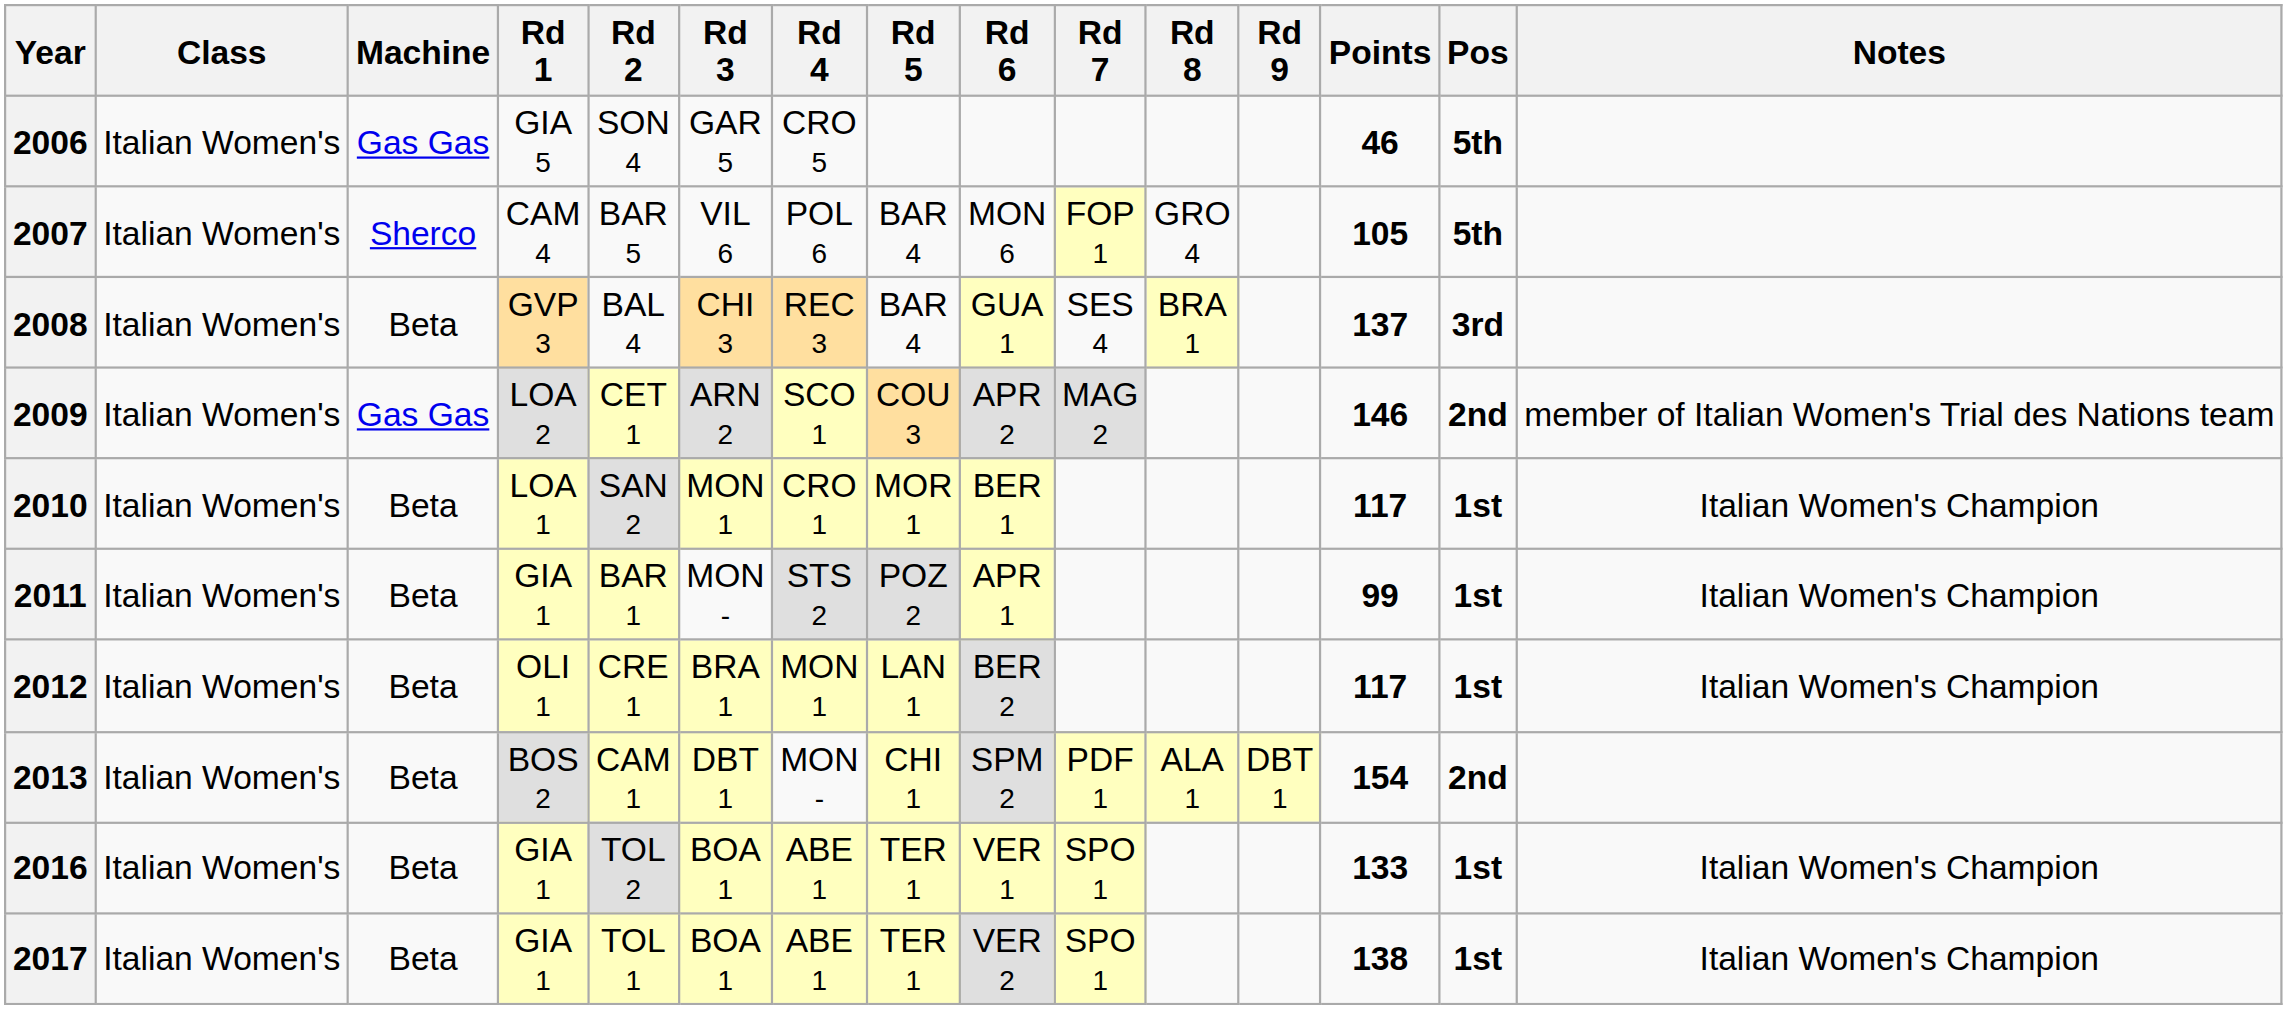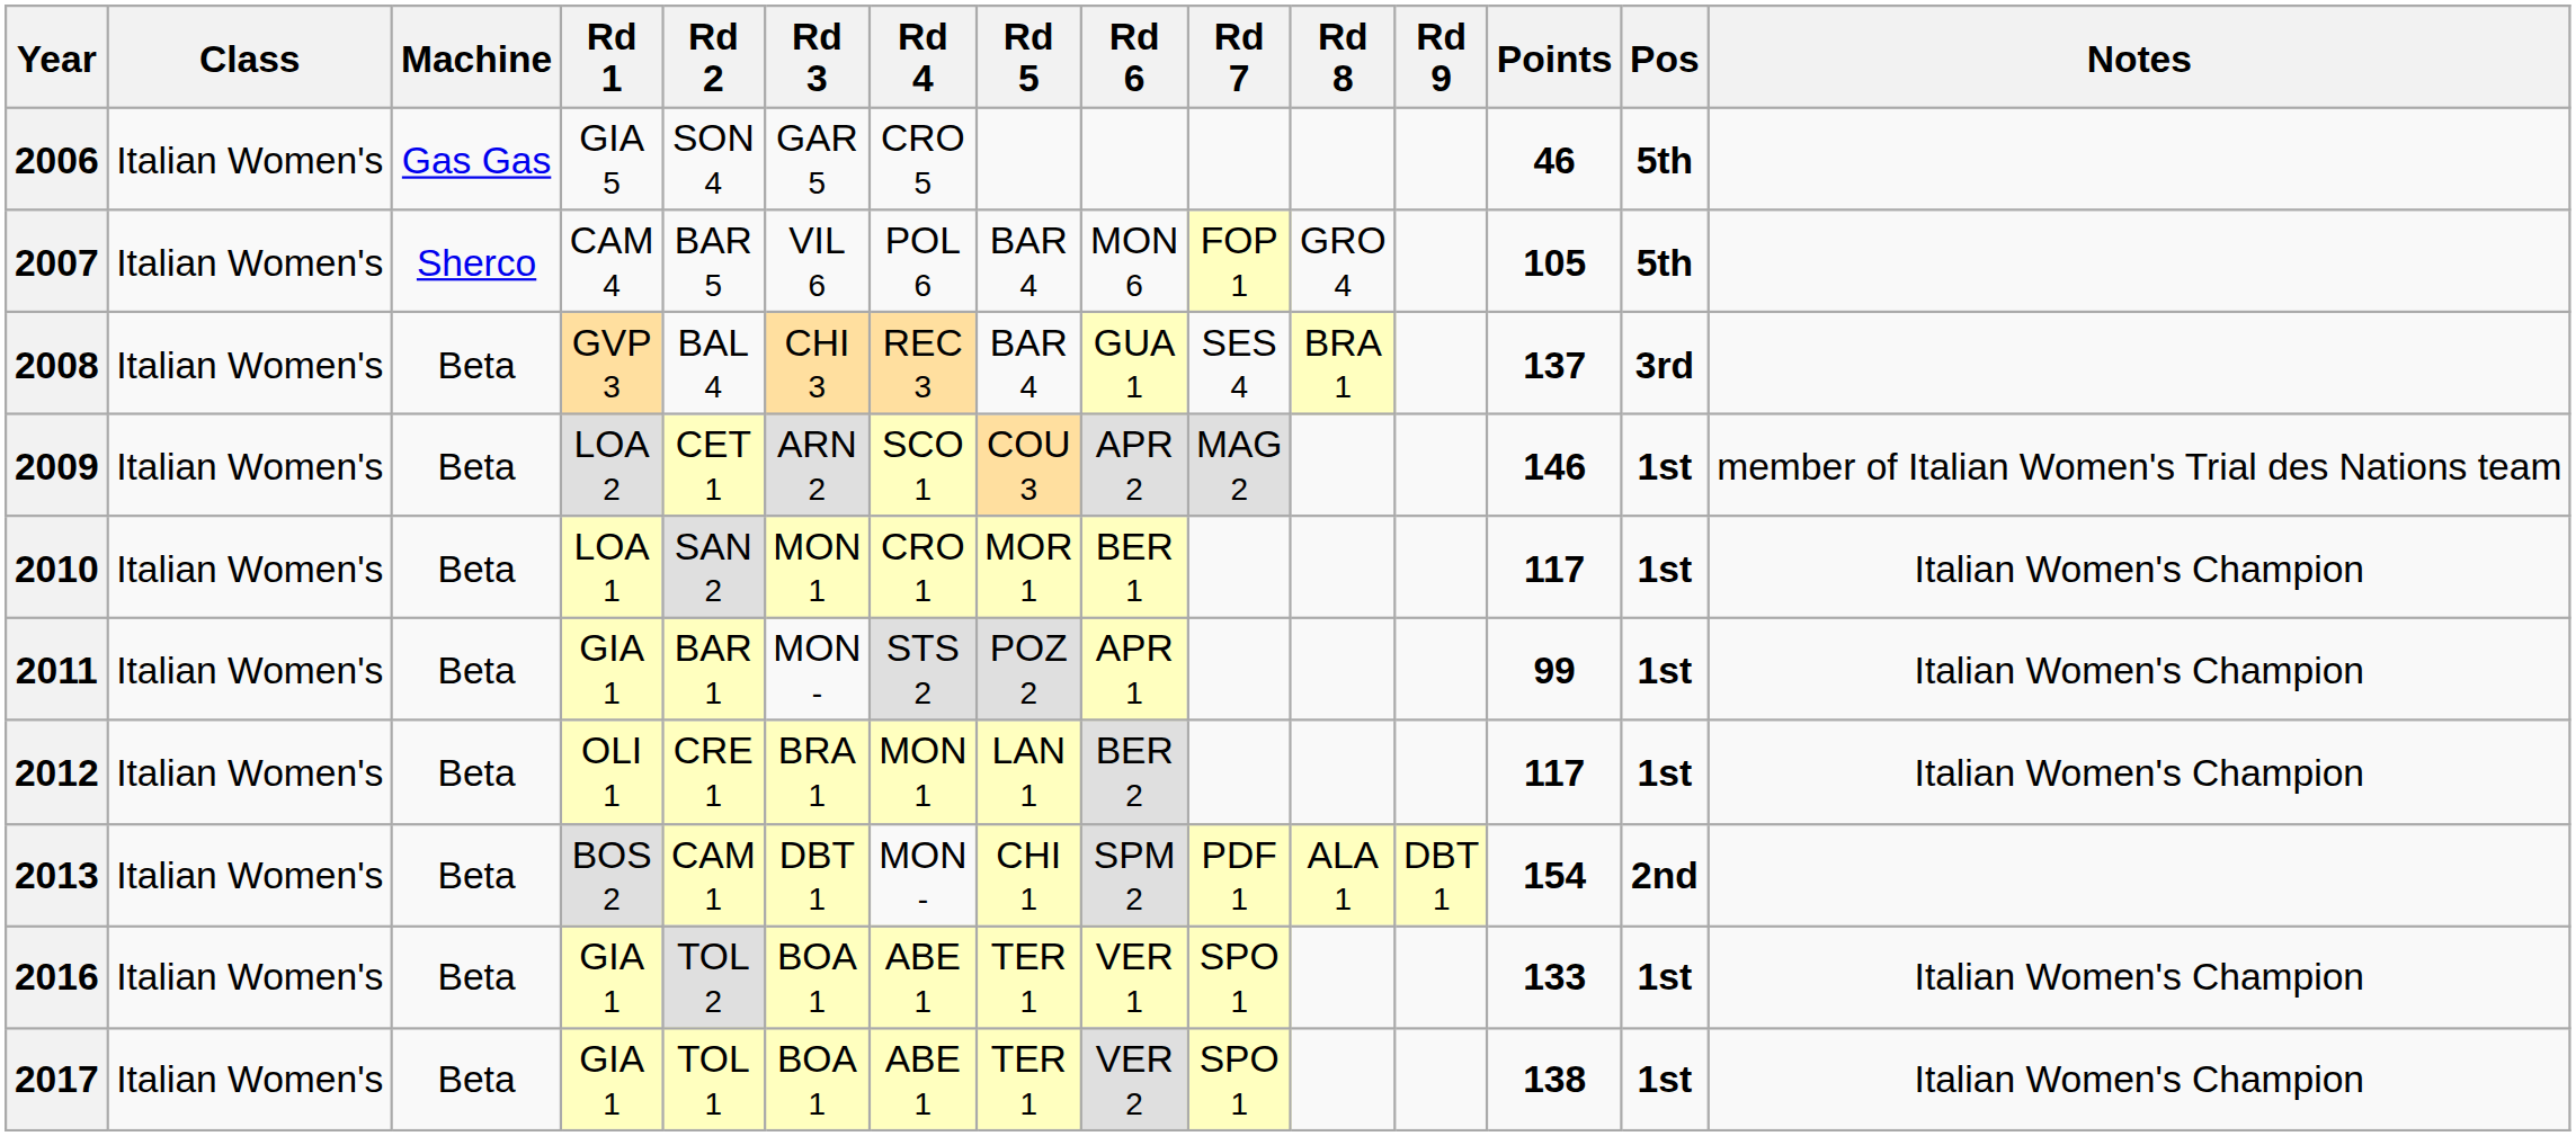2009 | Machine: Gas Gas -> Beta
2009 | Pos: 2nd -> 1st
